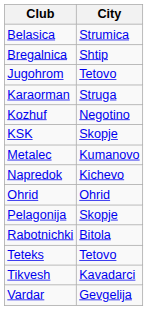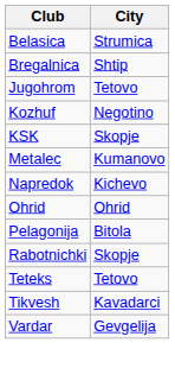- row: Karaorman | Struga
Pelagonija | City: Skopje -> Bitola
Rabotnichki | City: Bitola -> Skopje
